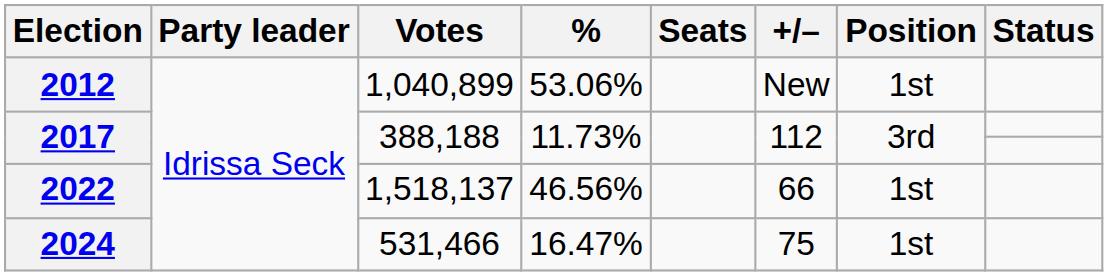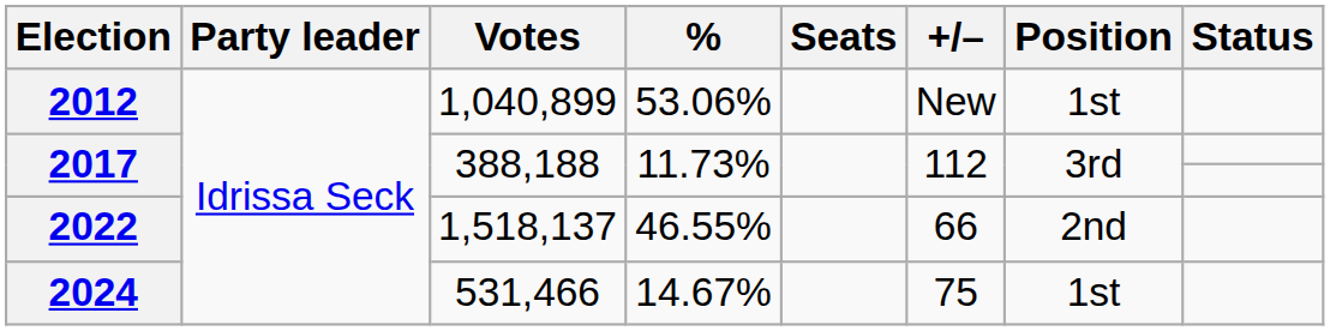2022 | %: 46.56% -> 46.55%
2022 | Position: 1st -> 2nd
2024 | %: 16.47% -> 14.67%
